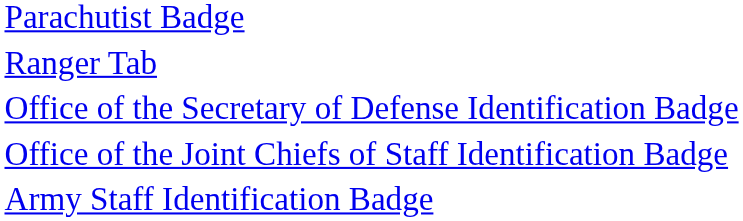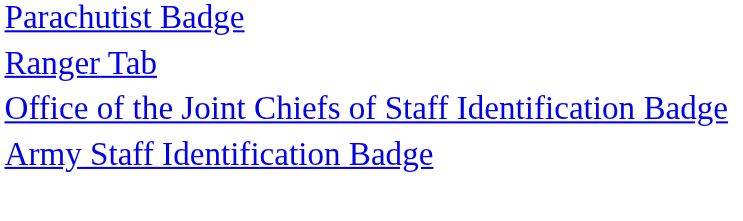- row: Office of the Secretary of Defense Identification Badge
